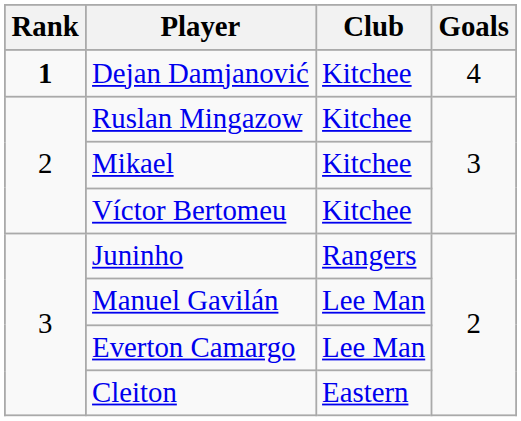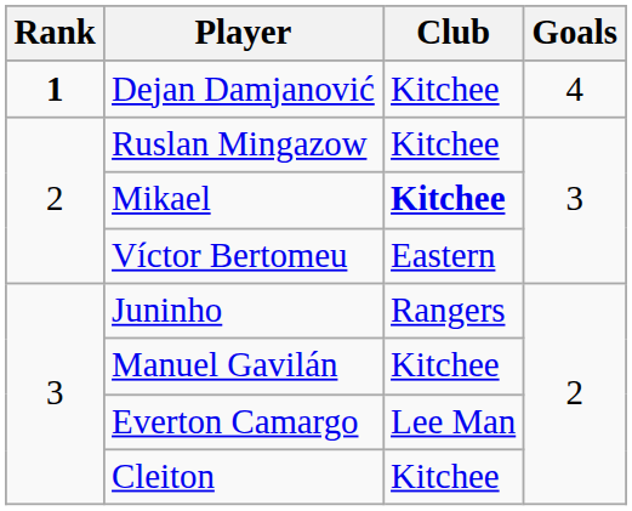Mikael | Club: normal -> bold
Víctor Bertomeu | Club: Kitchee -> Eastern
Manuel Gavilán | Club: Lee Man -> Kitchee
Cleiton | Club: Eastern -> Kitchee
